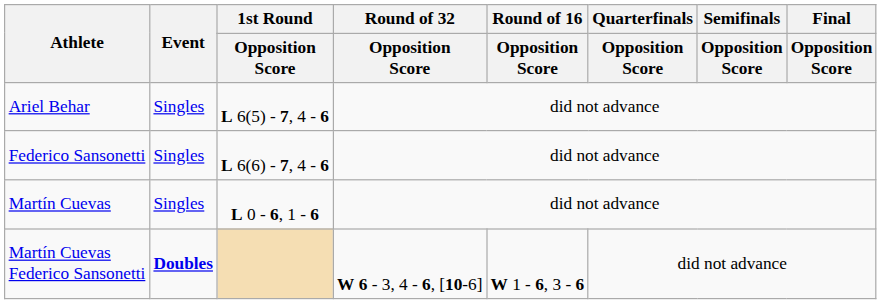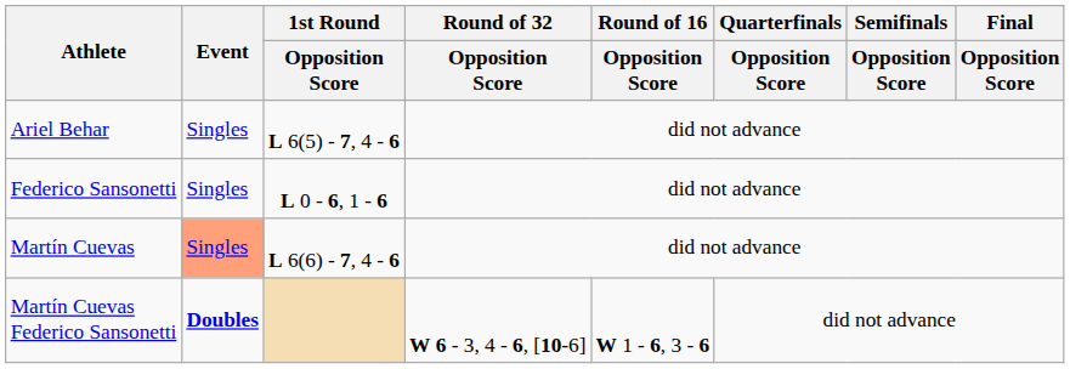Federico Sansonetti | 1st Round / Opposition Score: L 6(6) - 7, 4 - 6 -> L 0 - 6, 1 - 6
Martín Cuevas | Event: no background -> lightsalmon background
Martín Cuevas | 1st Round / Opposition Score: L 0 - 6, 1 - 6 -> L 6(6) - 7, 4 - 6
